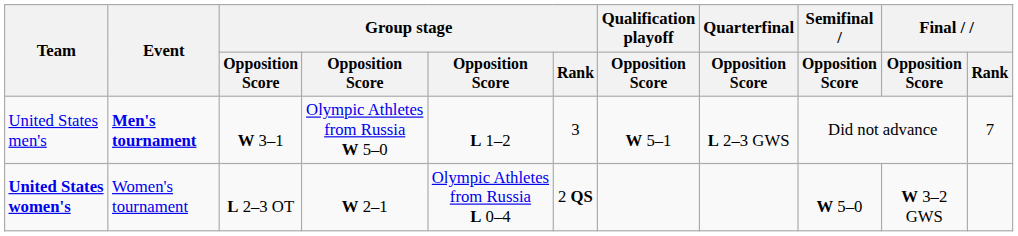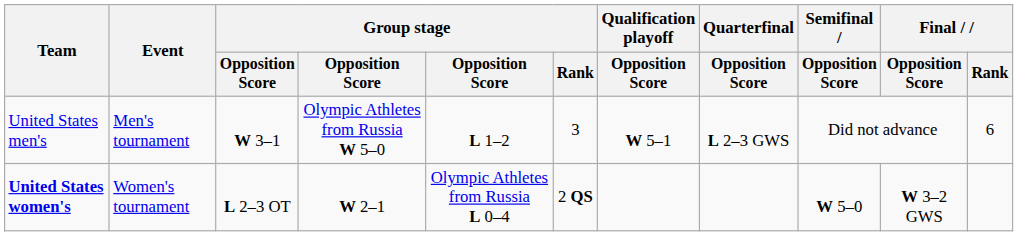United States men's | Event: bold -> normal
United States men's | Final / Rank: 7 -> 6
